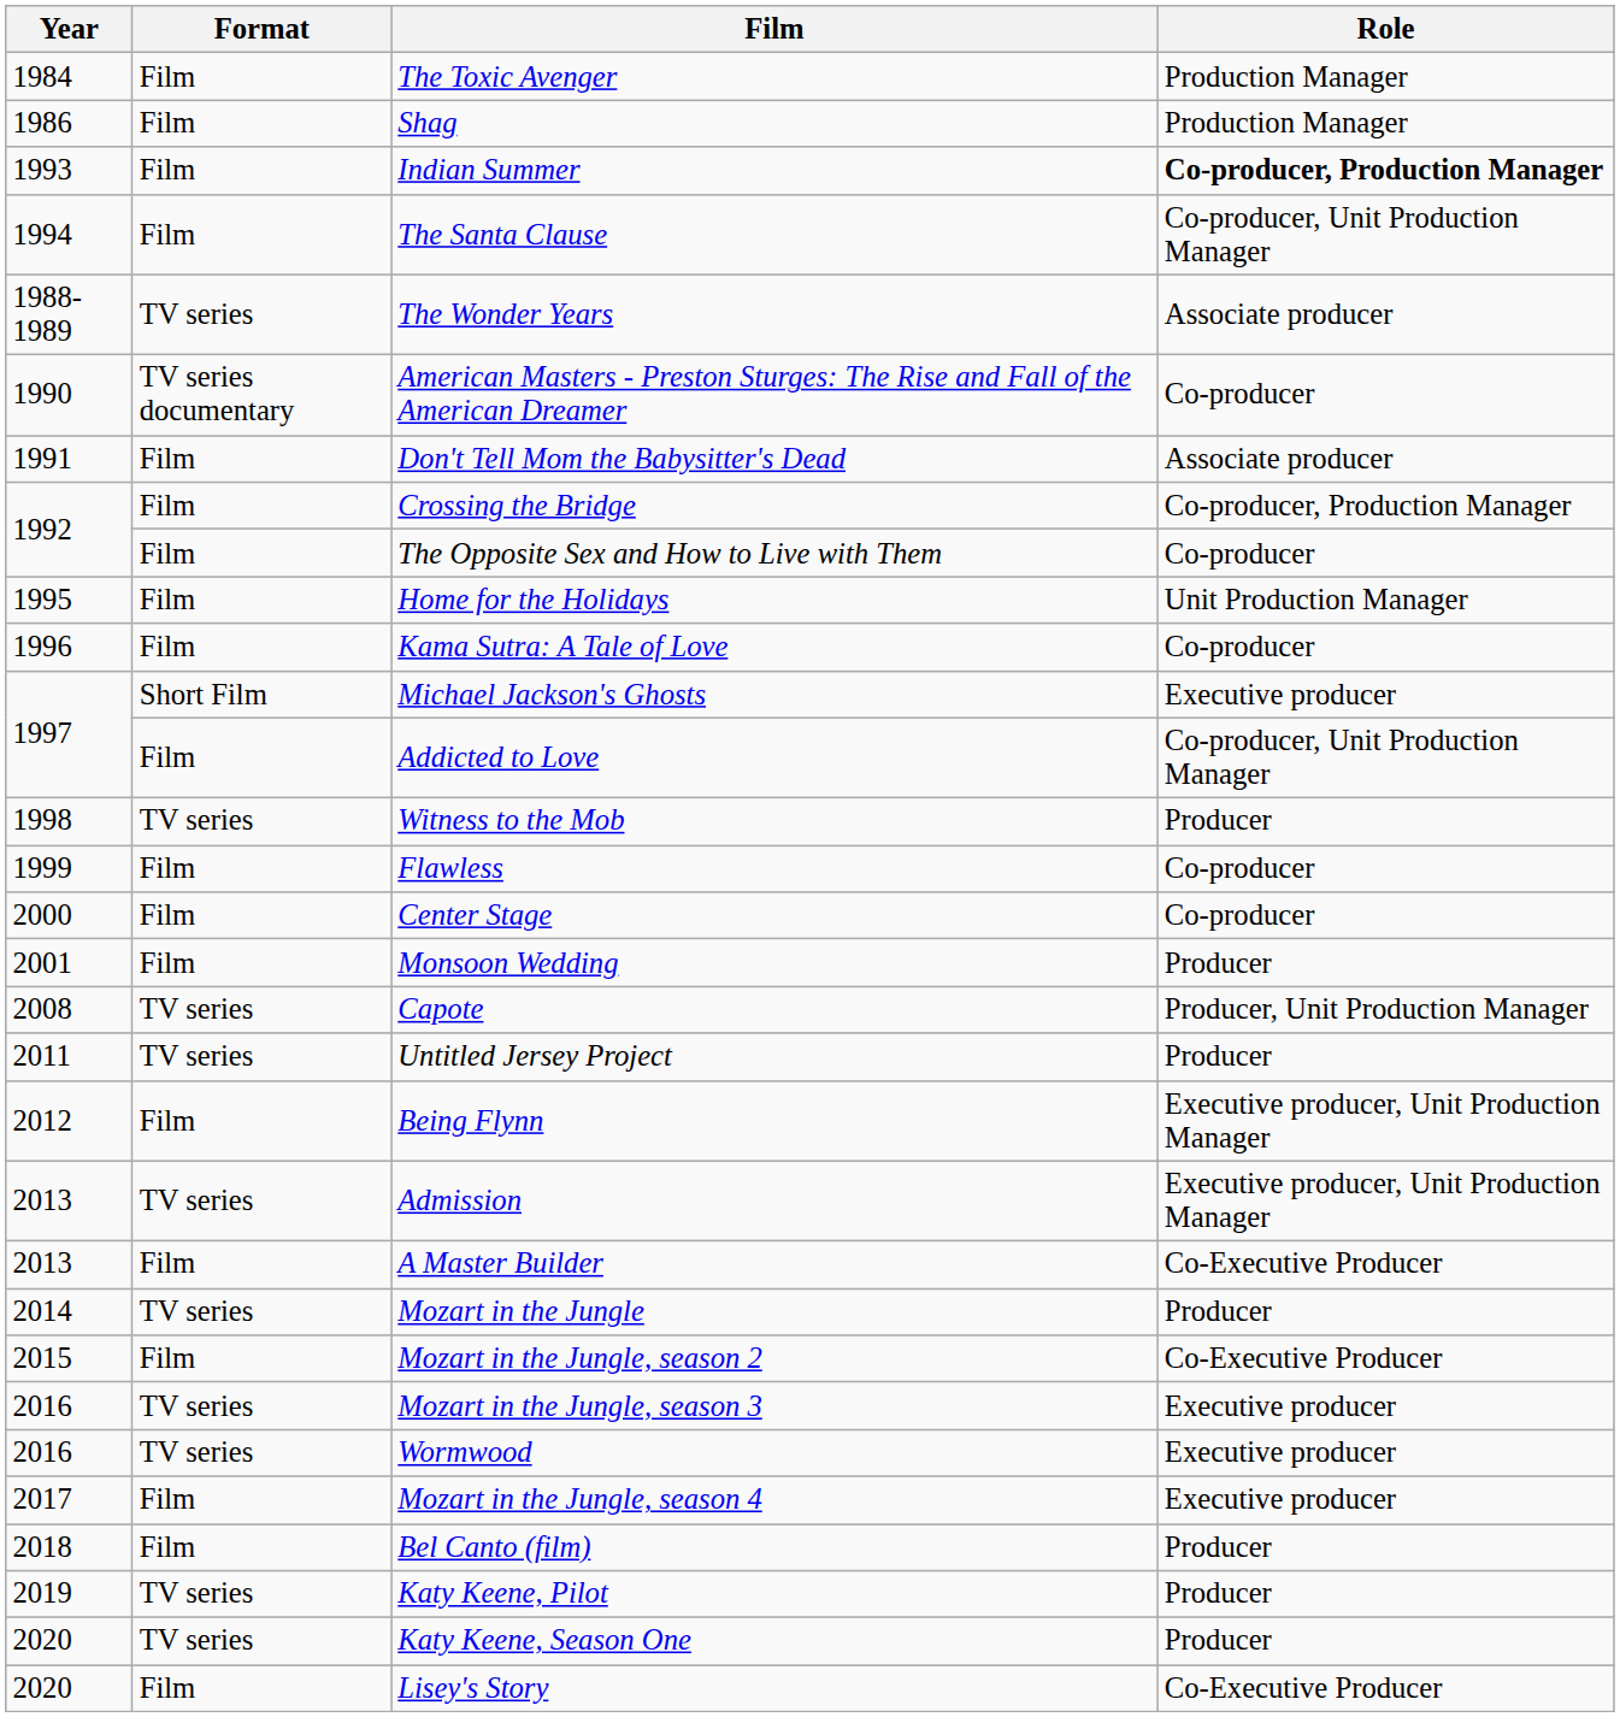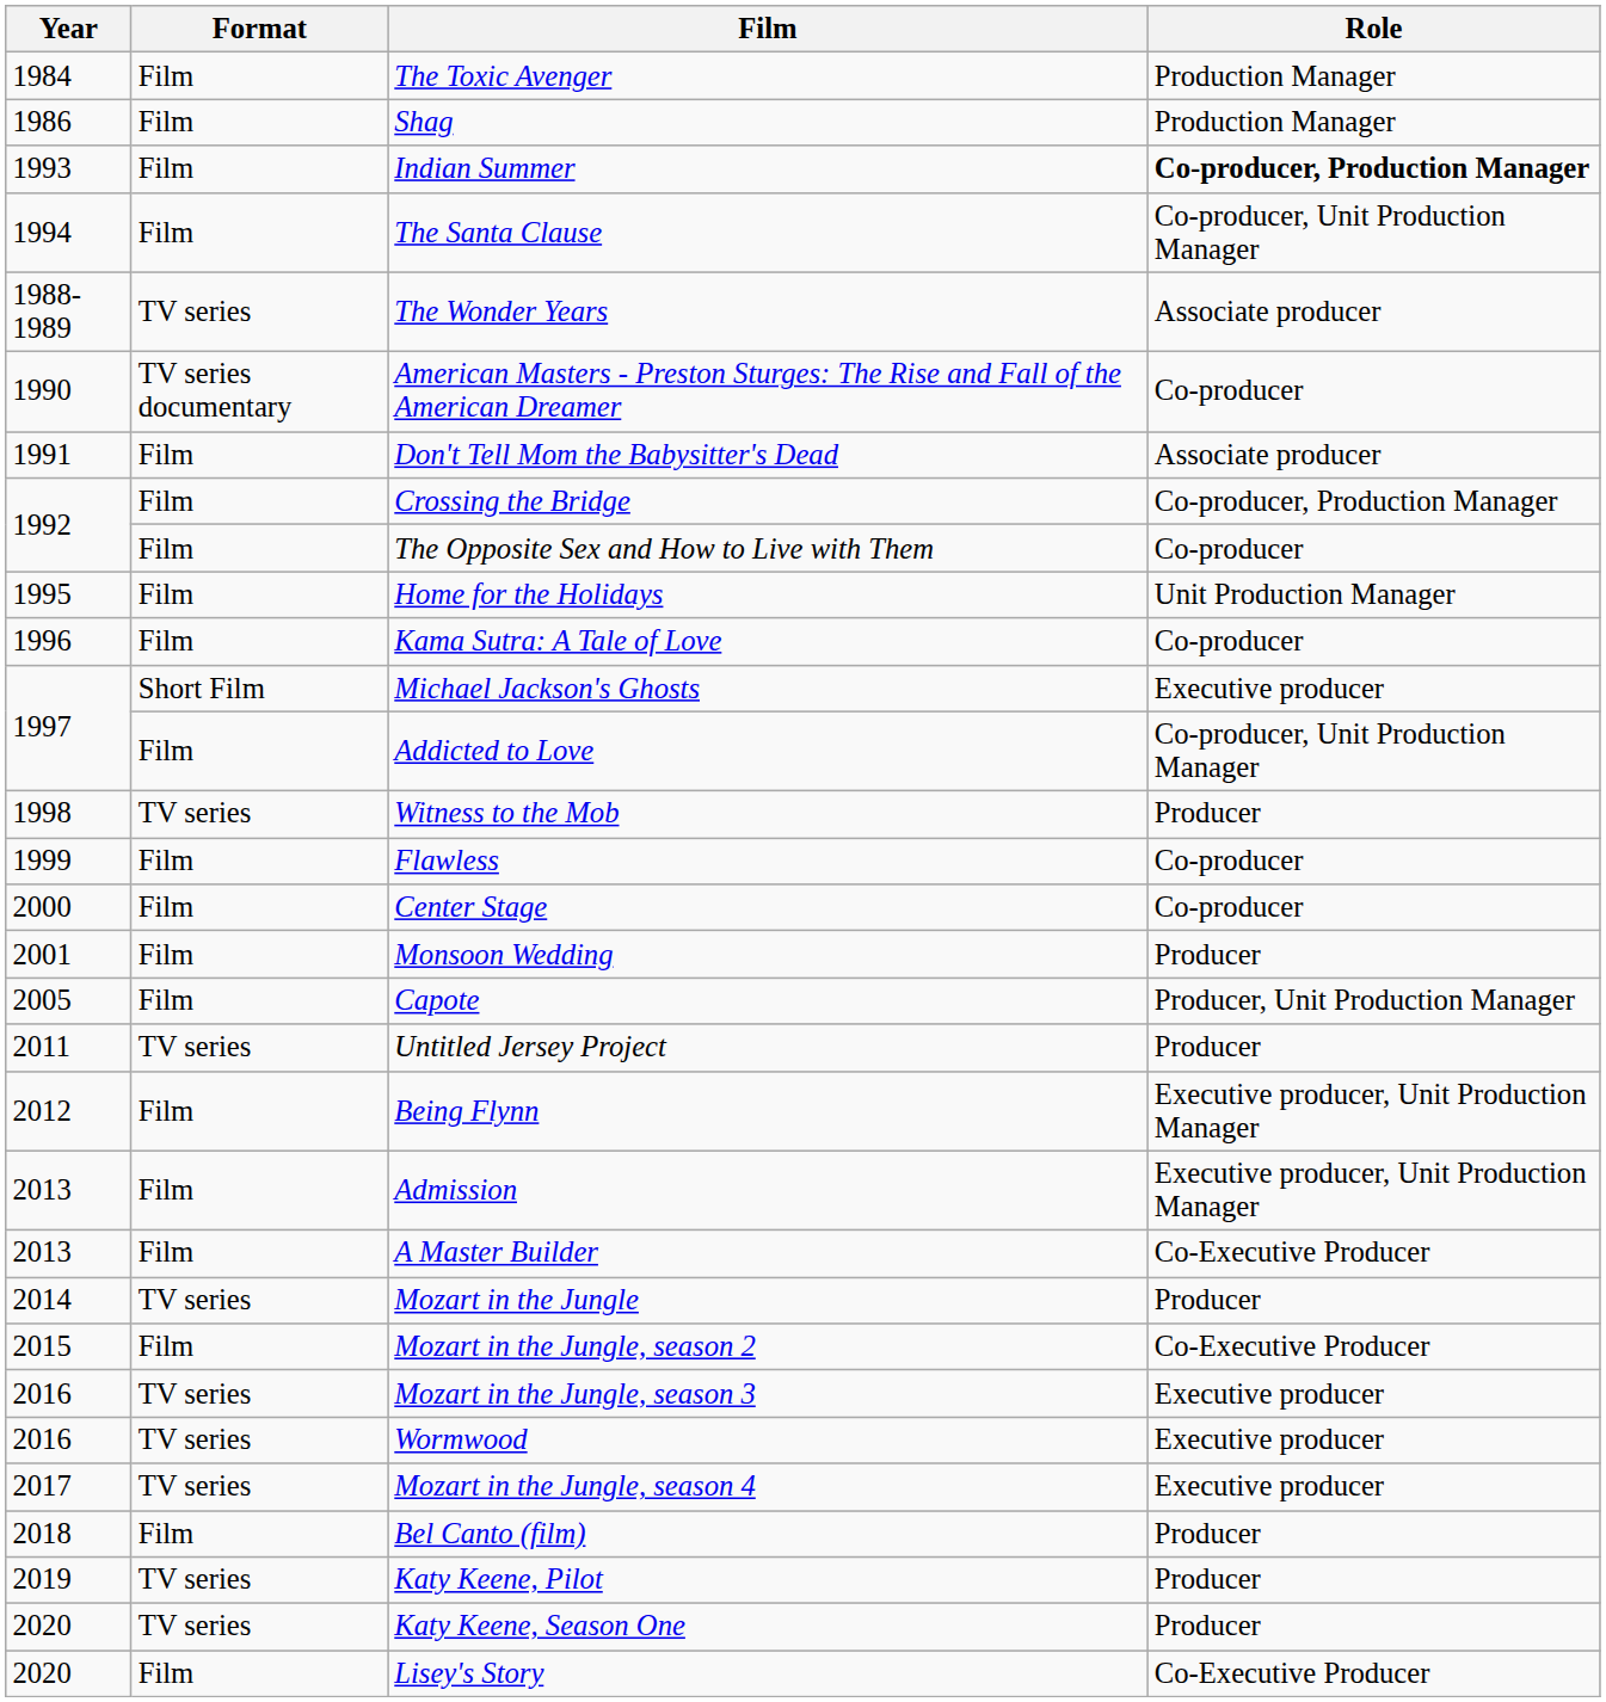Capote | Year: 2008 -> 2005
Capote | Format: TV series -> Film
Admission | Format: TV series -> Film
Mozart in the Jungle, season 4 | Format: Film -> TV series
